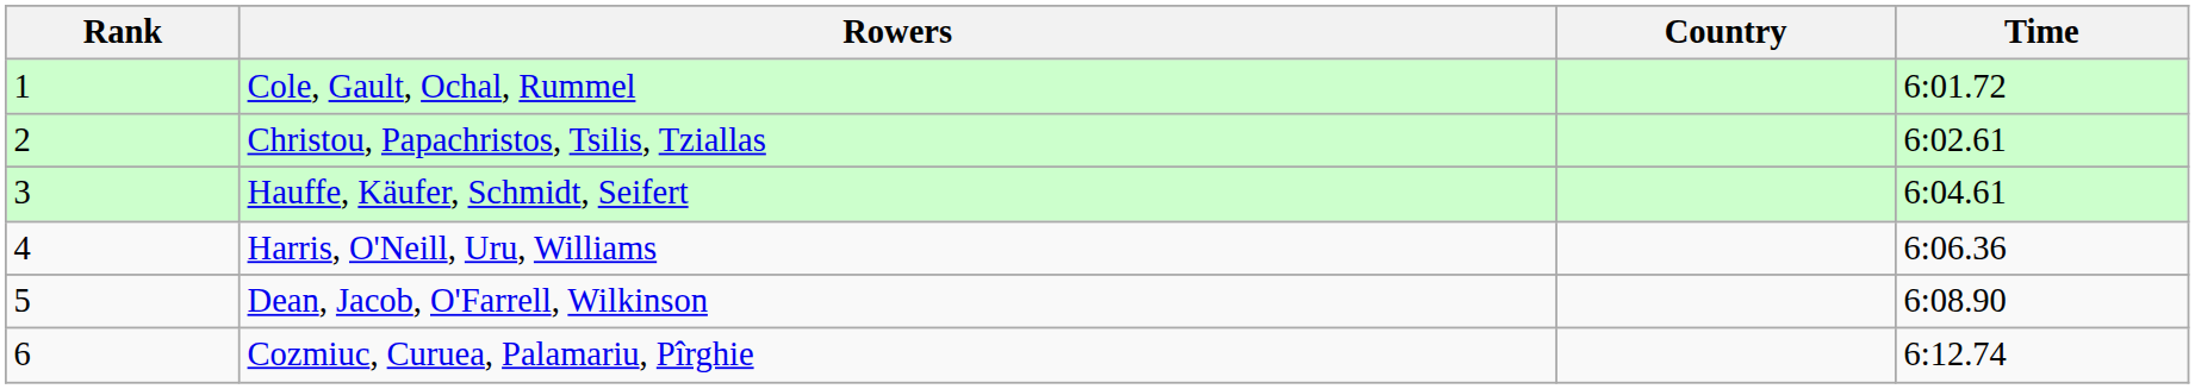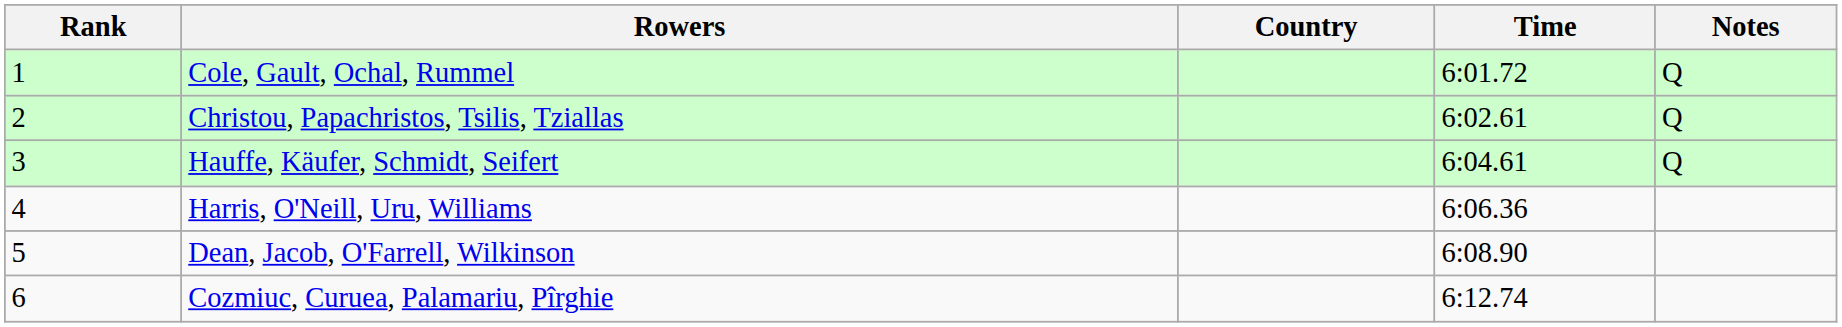+ column: Notes | Q | Q | Q
